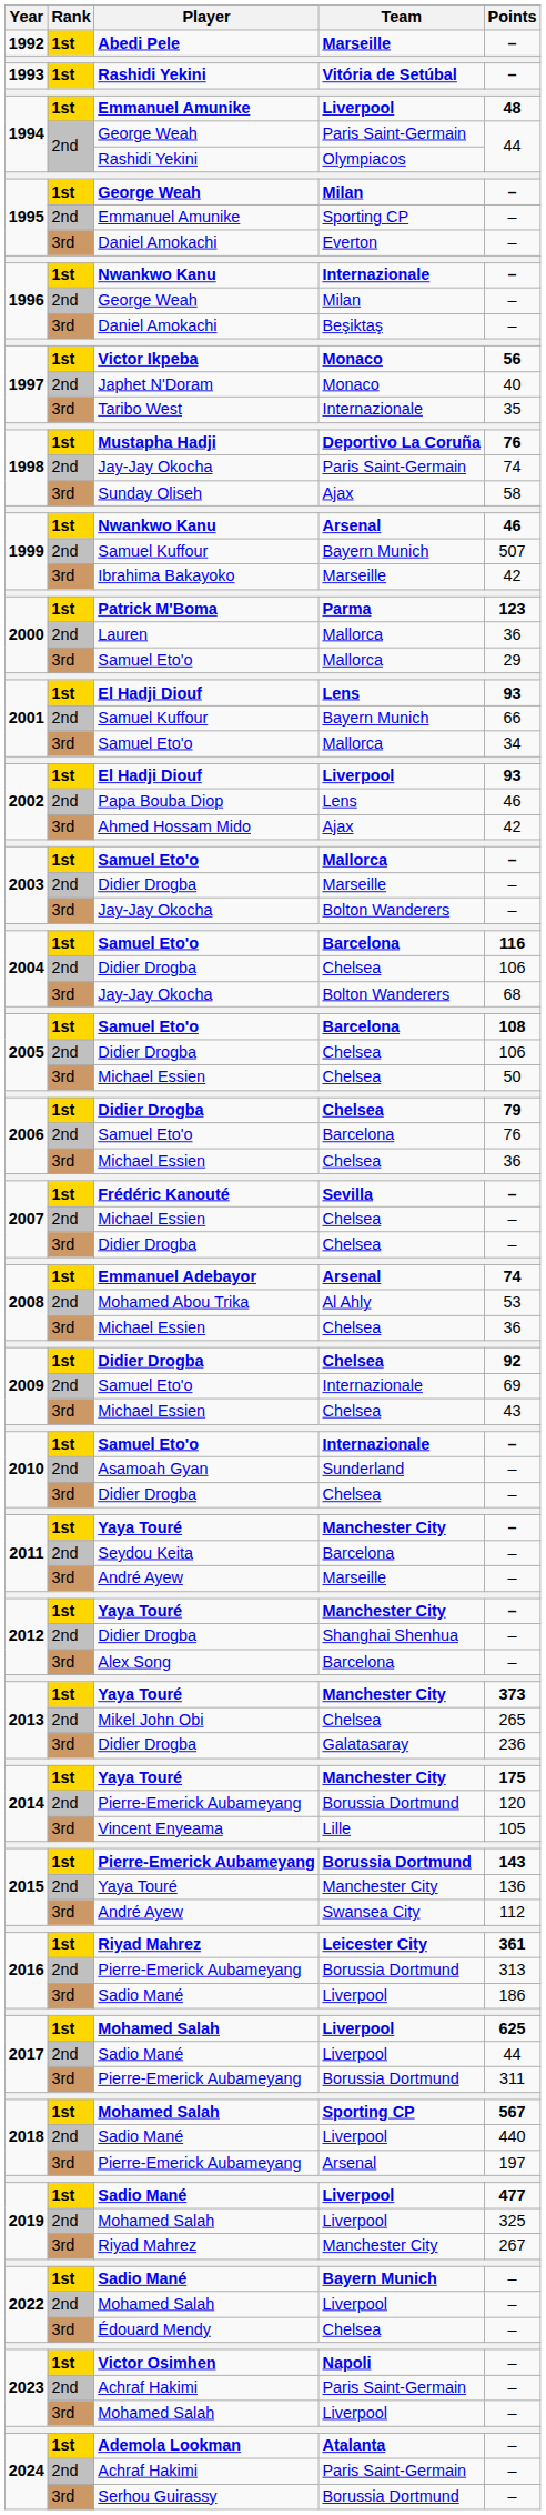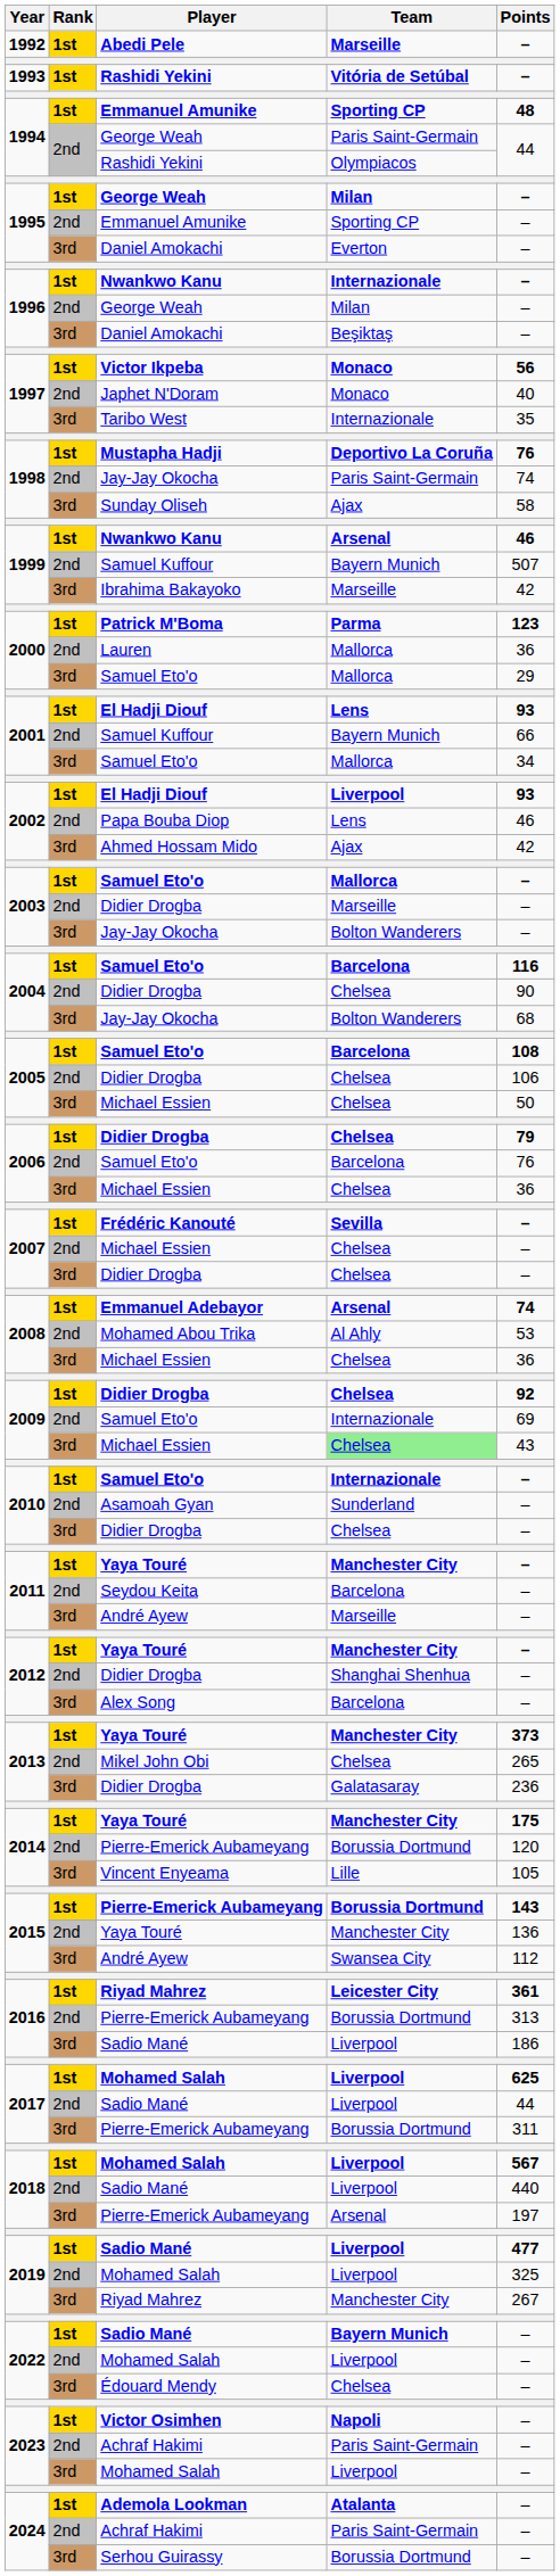1994 / Emmanuel Amunike | Team: Liverpool -> Sporting CP
2004 / Didier Drogba | Points: 106 -> 90
2009 / Michael Essien | Team: no background -> lightgreen background
2018 / Mohamed Salah | Team: Sporting CP -> Liverpool
